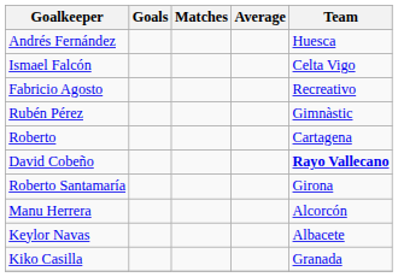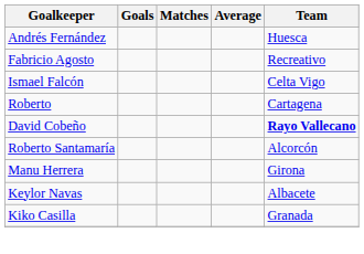rows swapped: Ismael Falcón <-> Fabricio Agosto
- row: Rubén Pérez | Gimnàstic
Roberto Santamaría | Team: Girona -> Alcorcón
Manu Herrera | Team: Alcorcón -> Girona
